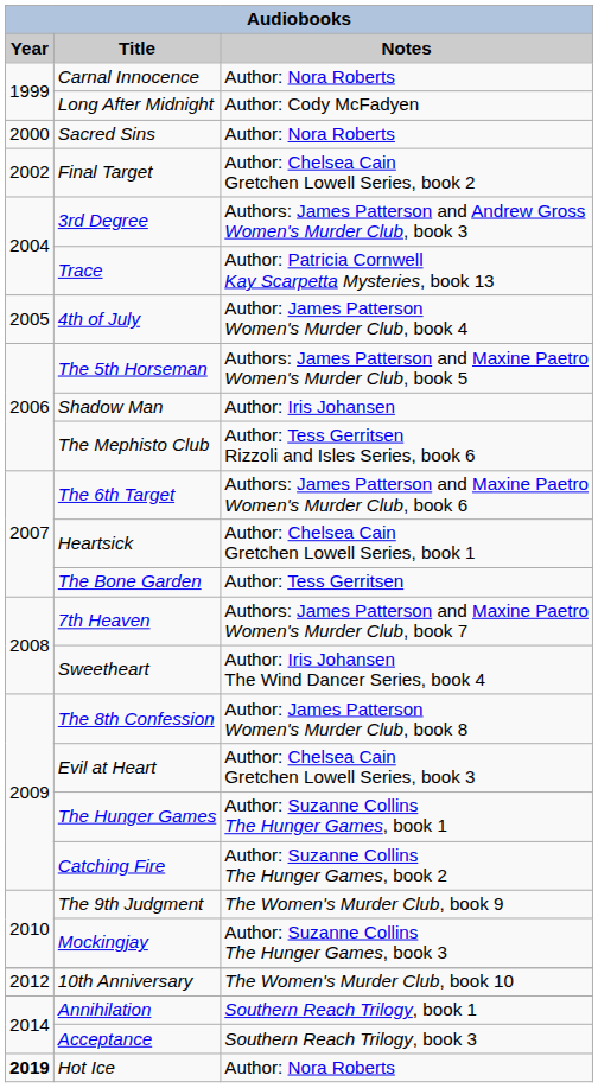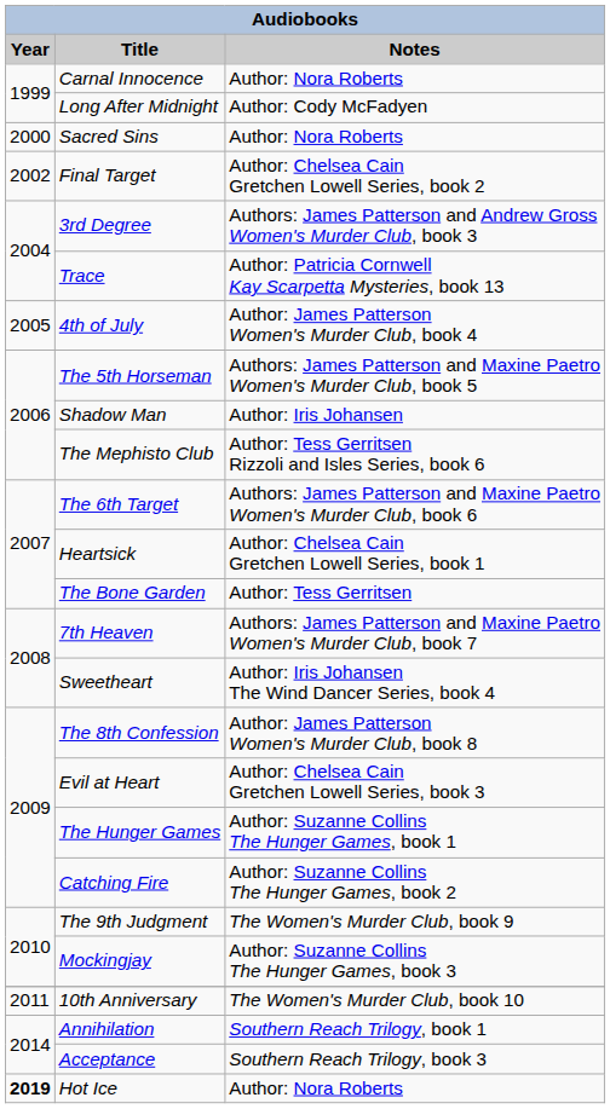10th Anniversary | Year: 2012 -> 2011
